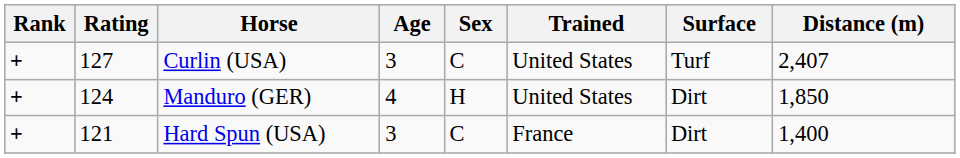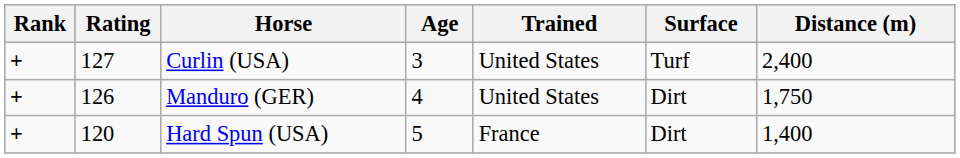- column: Sex | C | H | C
Curlin (USA) | Distance (m): 2,407 -> 2,400
Manduro (GER) | Rating: 124 -> 126
Manduro (GER) | Distance (m): 1,850 -> 1,750
Hard Spun (USA) | Rating: 121 -> 120
Hard Spun (USA) | Age: 3 -> 5
